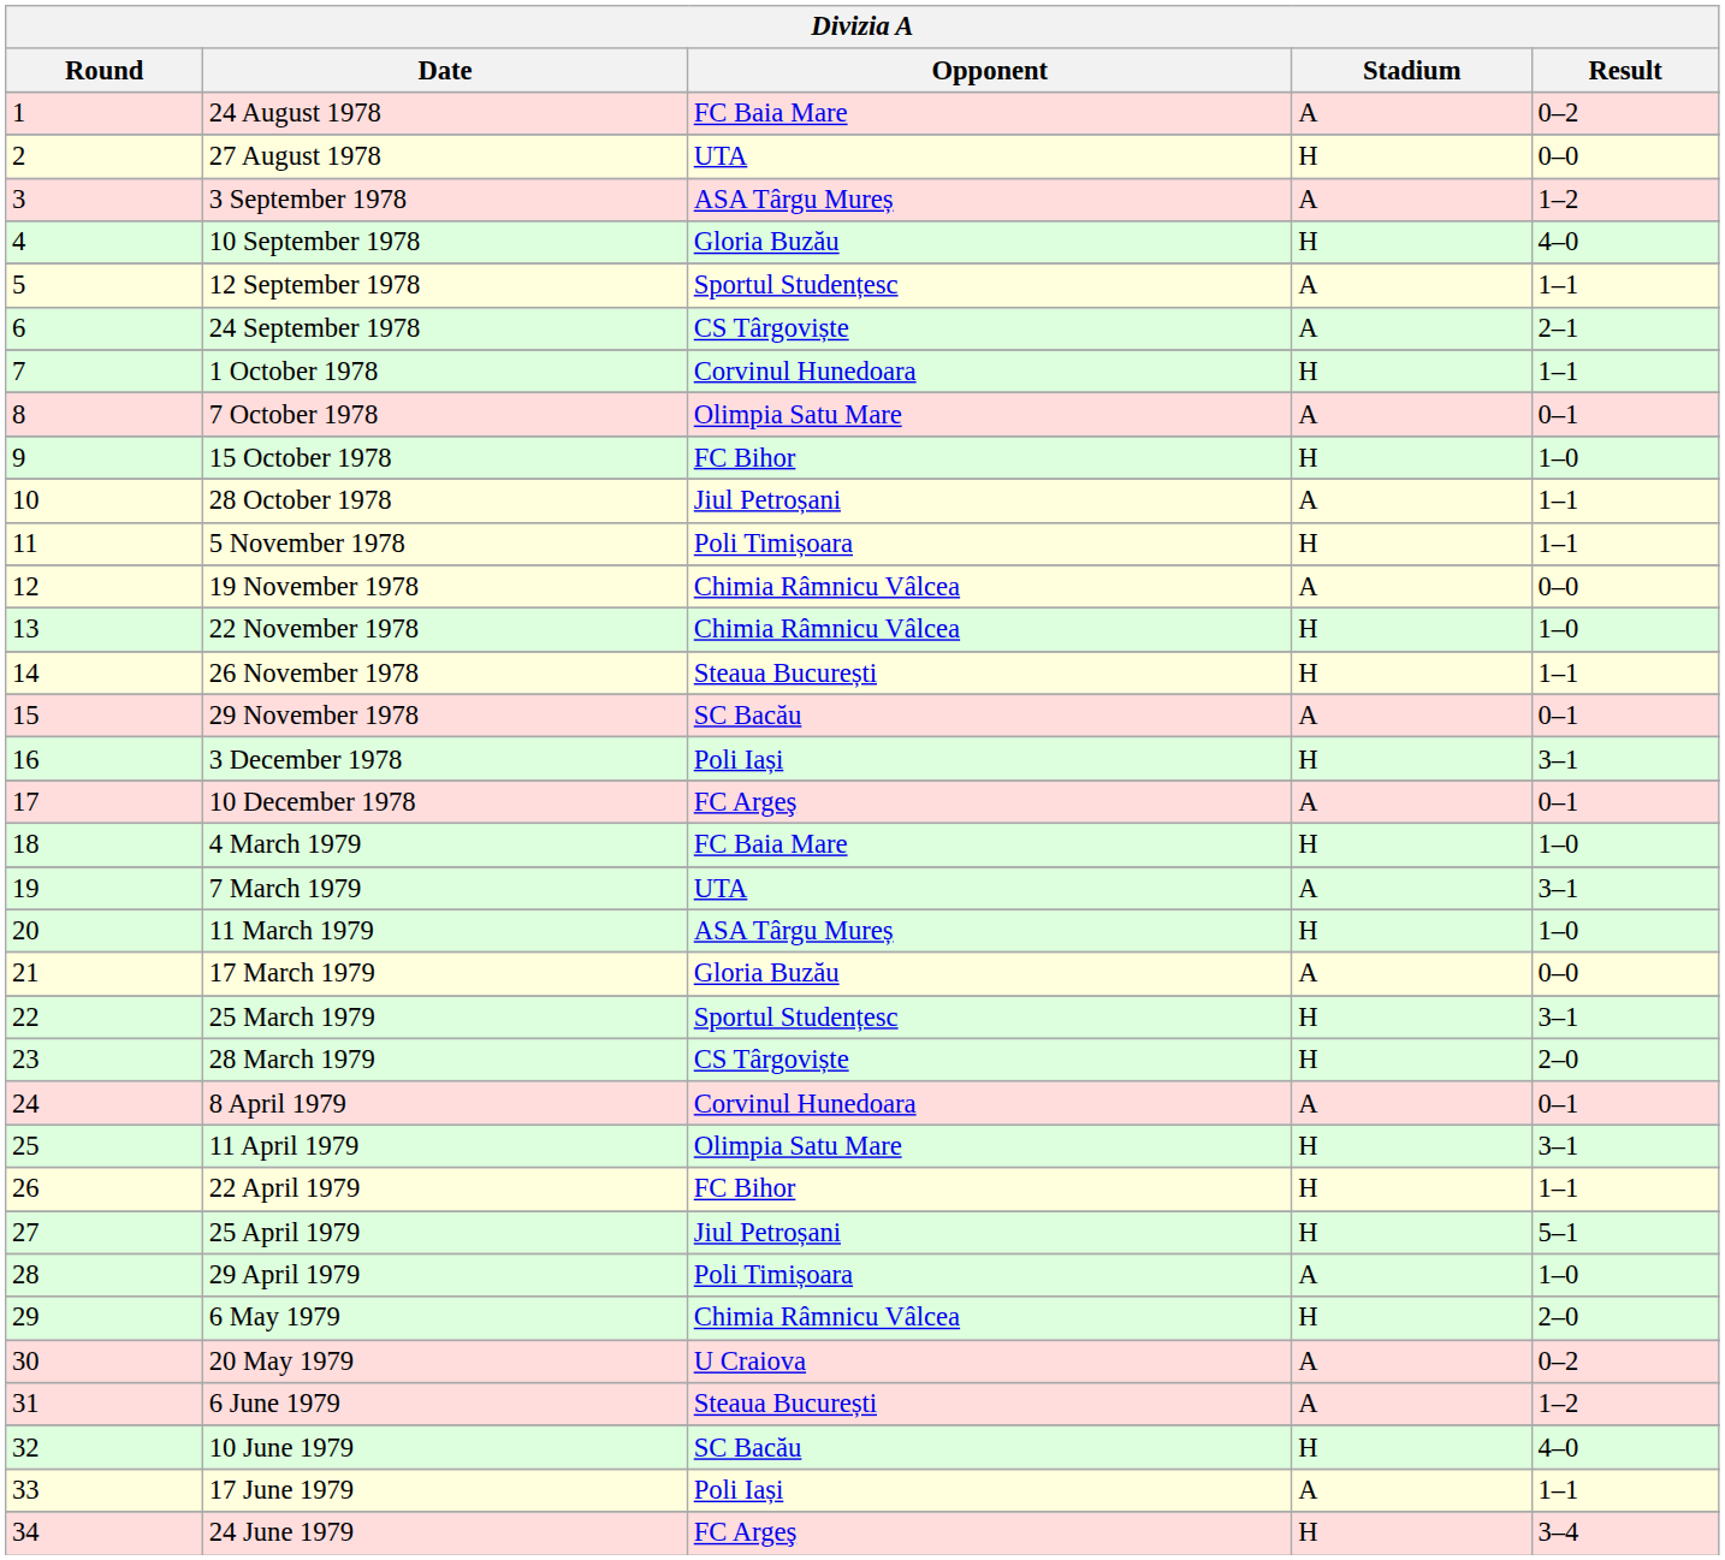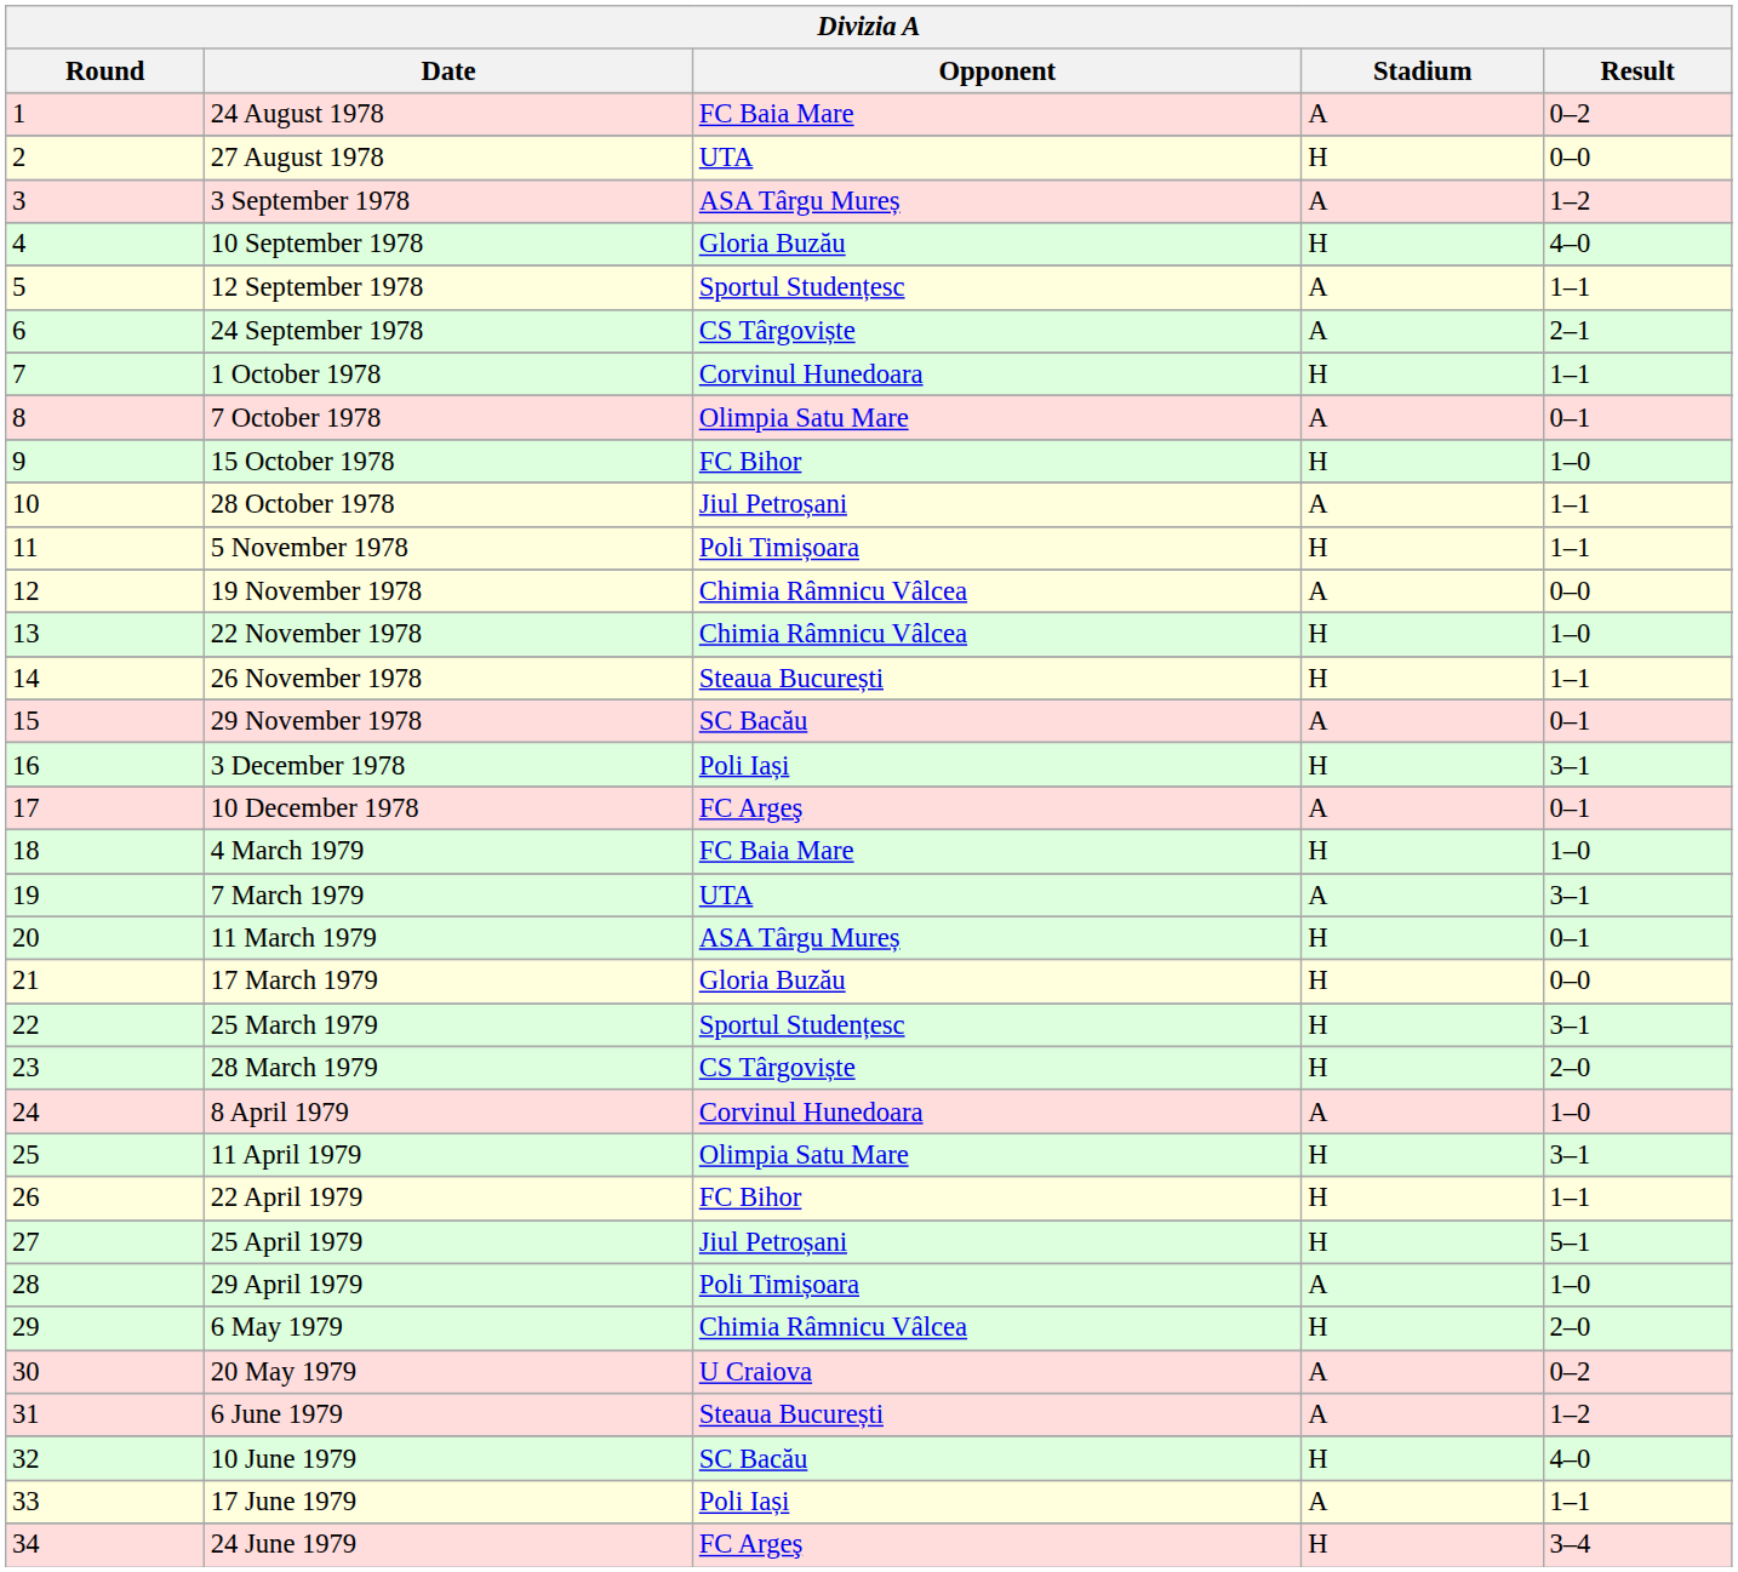11 March 1979 | Result: 1–0 -> 0–1
17 March 1979 | Stadium: A -> H
8 April 1979 | Result: 0–1 -> 1–0
